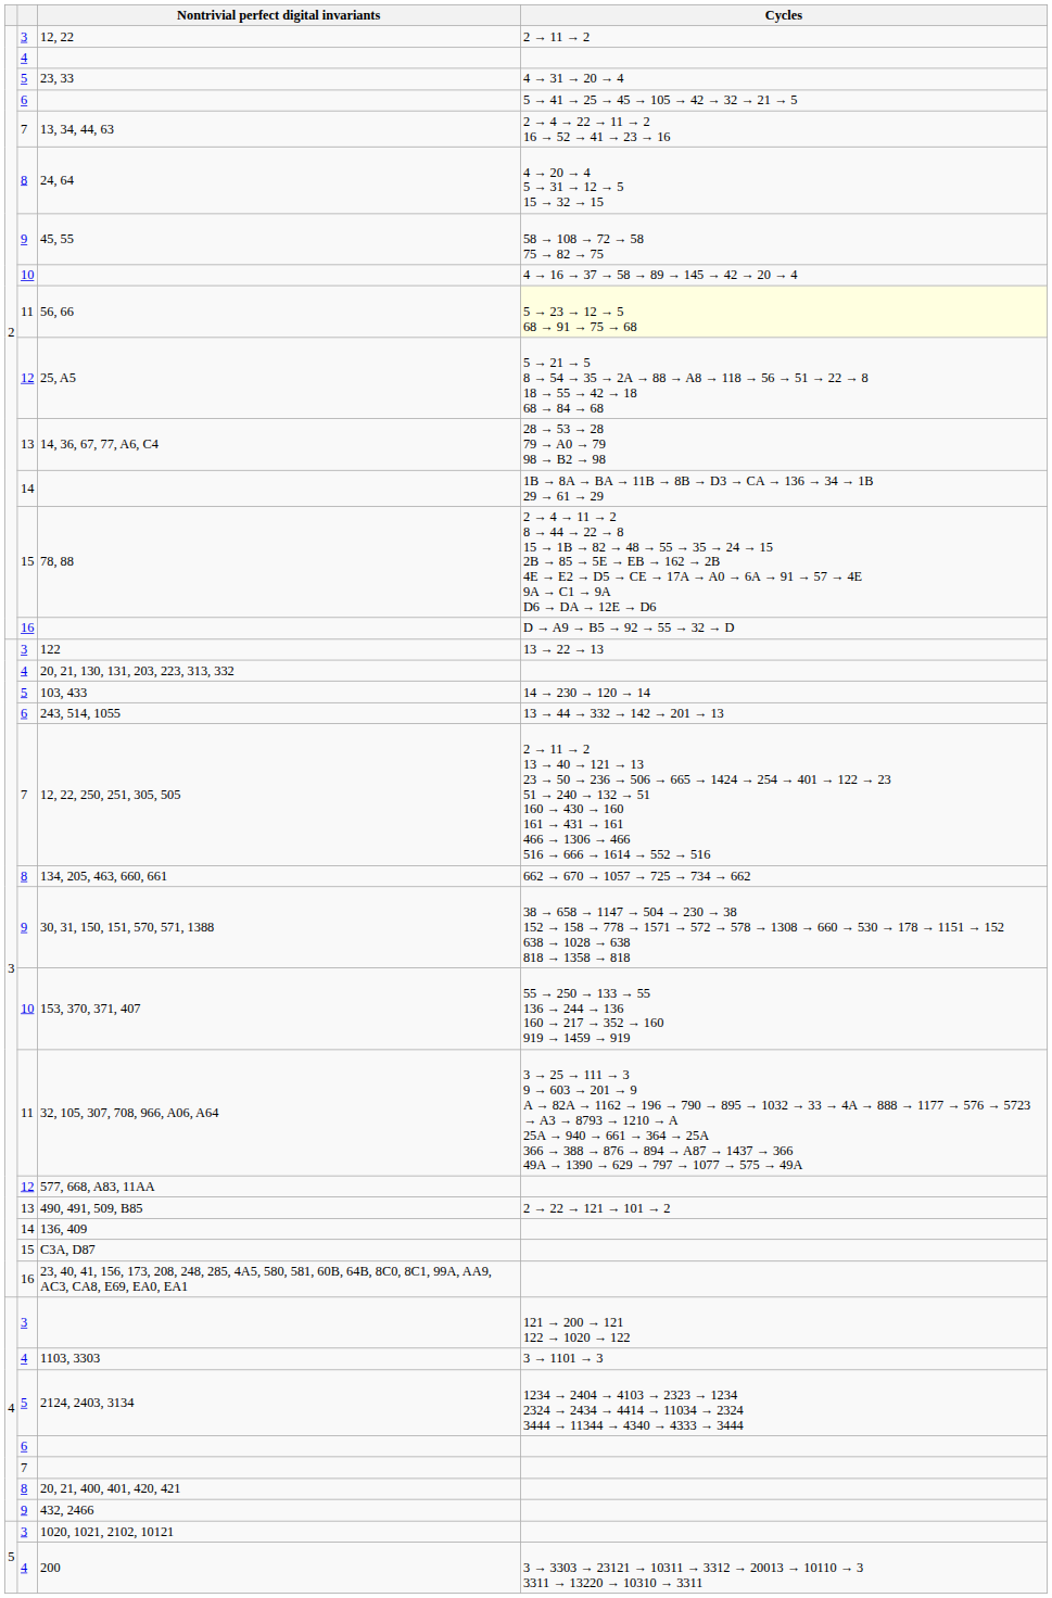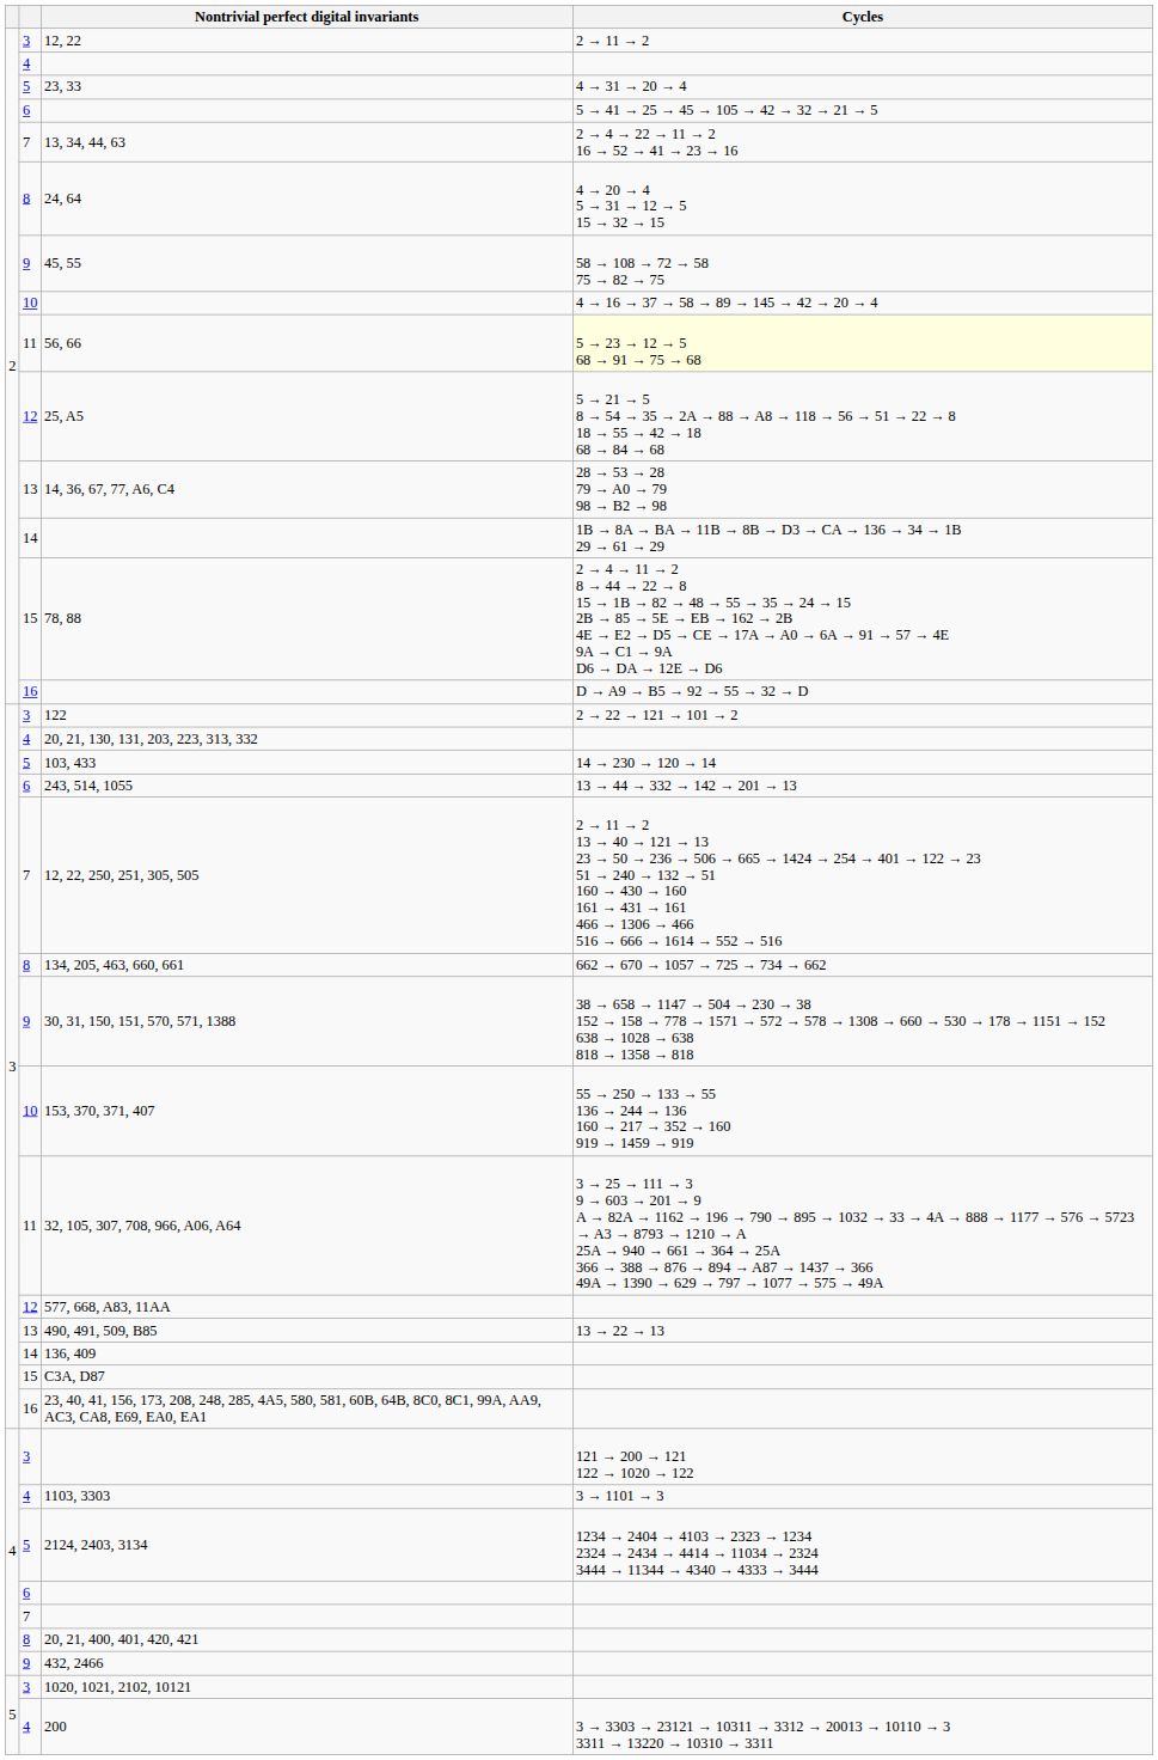122 | Cycles: 13 → 22 → 13 -> 2 → 22 → 121 → 101 → 2
490, 491, 509, B85 | Cycles: 2 → 22 → 121 → 101 → 2 -> 13 → 22 → 13
